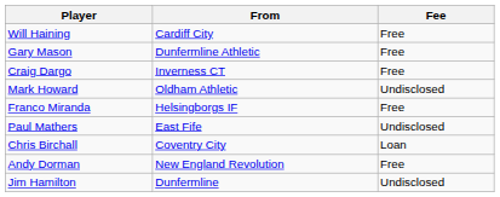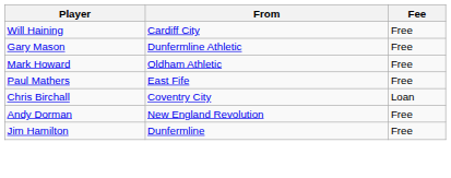- row: Craig Dargo | Inverness CT | Free
Mark Howard | Fee: Undisclosed -> Free
- row: Franco Miranda | Helsingborgs IF | Free
Paul Mathers | Fee: Undisclosed -> Free
Jim Hamilton | Fee: Undisclosed -> Free
